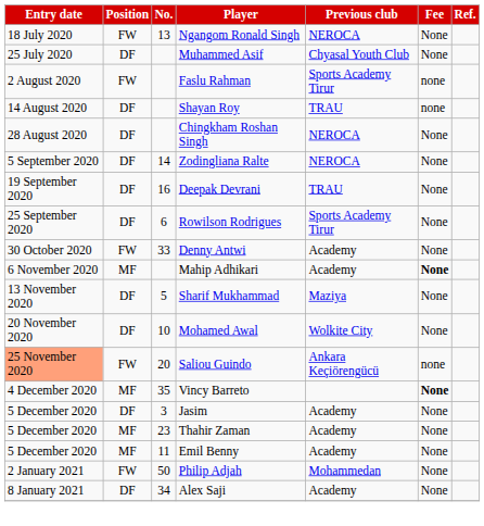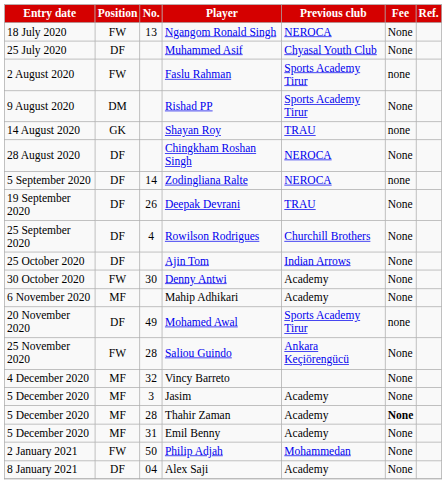+ row: 9 August 2020 | DM | Rishad PP | Sports Academy Tirur | None
Shayan Roy | Position: DF -> GK
Zodingliana Ralte | Fee: None -> none
Deepak Devrani | No.: 16 -> 26
Rowilson Rodrigues | No.: 6 -> 4
Rowilson Rodrigues | Previous club: Sports Academy Tirur -> Churchill Brothers
+ row: 25 October 2020 | DF | Ajin Tom | Indian Arrows | None
Denny Antwi | No.: 33 -> 30
Mahip Adhikari | Fee: bold -> normal
- row: 13 November 2020 | DF | 5 | Sharif Mukhammad | Maziya | None
Mohamed Awal | No.: 10 -> 49
Mohamed Awal | Previous club: Wolkite City -> Sports Academy Tirur
Mohamed Awal | Fee: None -> none
Saliou Guindo | Entry date: lightsalmon background -> no background
Saliou Guindo | No.: 20 -> 28
Saliou Guindo | Fee: none -> None
Vincy Barreto | No.: 35 -> 32
Vincy Barreto | Fee: bold -> normal
Jasim | Position: DF -> MF
Thahir Zaman | No.: 23 -> 28
Thahir Zaman | Fee: normal -> bold
Emil Benny | No.: 11 -> 31
Alex Saji | No.: 34 -> 04
